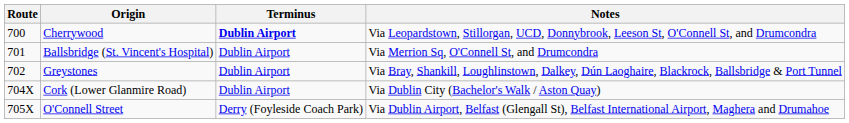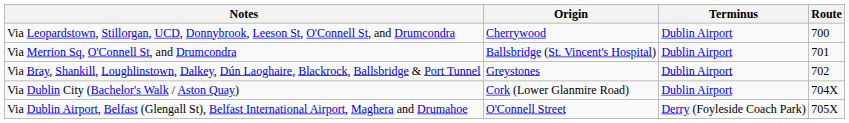columns swapped: Route <-> Notes
Cherrywood | Terminus: bold -> normal
